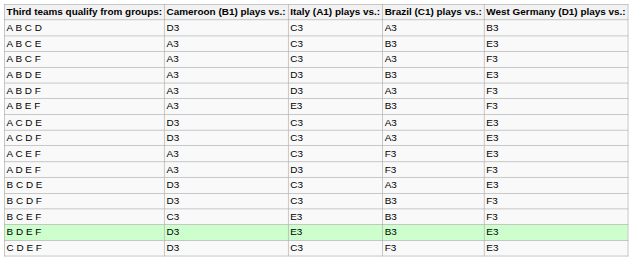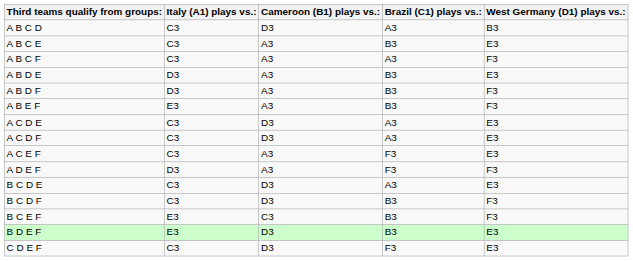columns swapped: Italy (A1) plays vs.: <-> Cameroon (B1) plays vs.:
A B D F | Brazil (C1) plays vs.:: A3 -> B3
